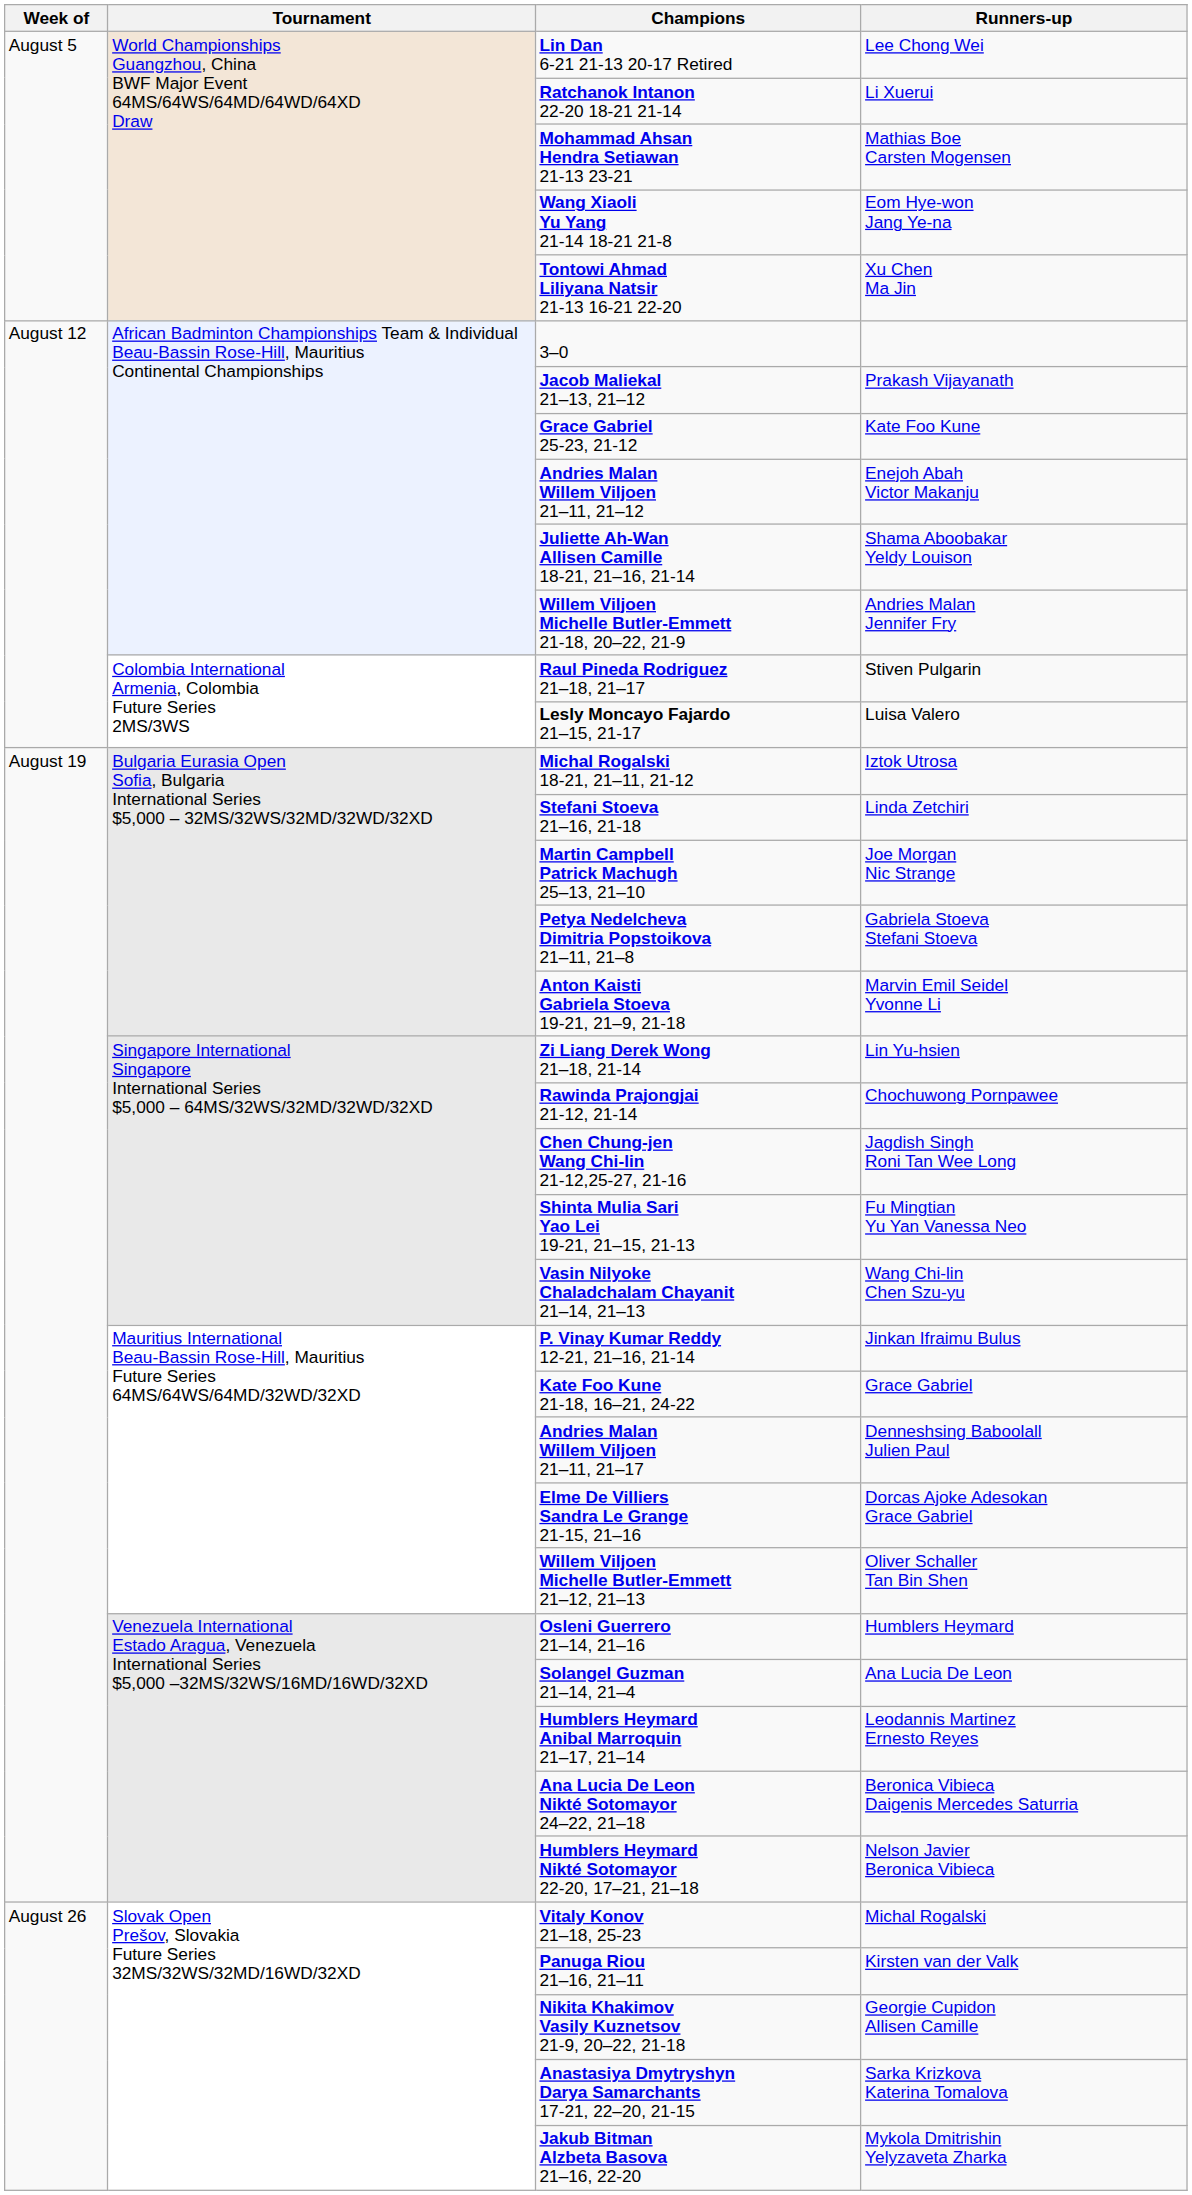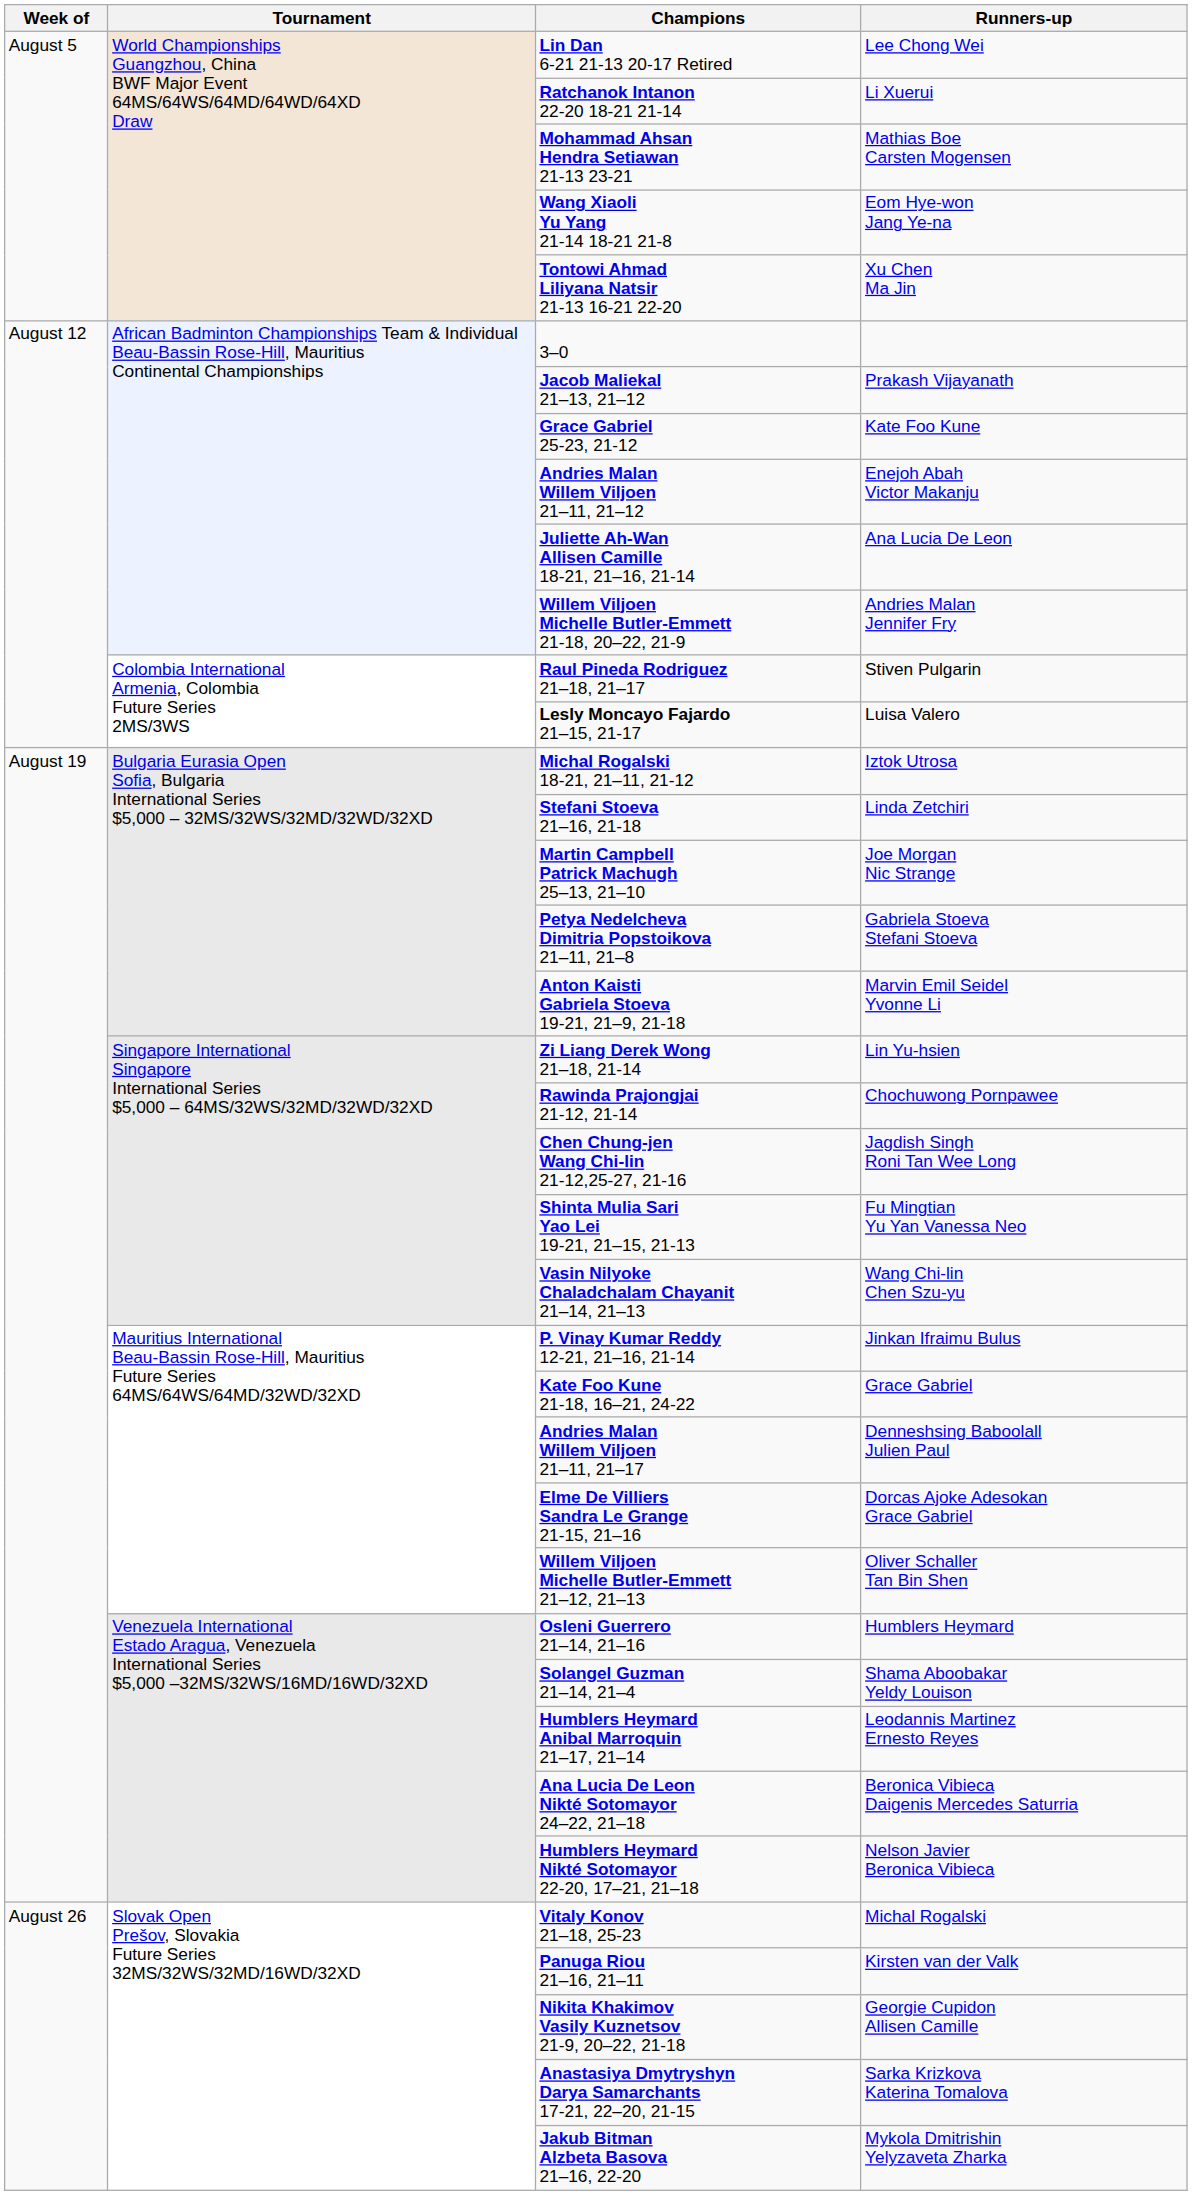Juliette Ah-Wan Allisen Camille 18-21, 21–16, 21-14 | Runners-up: Shama Aboobakar Yeldy Louison -> Ana Lucia De Leon
Solangel Guzman 21–14, 21–4 | Runners-up: Ana Lucia De Leon -> Shama Aboobakar Yeldy Louison
